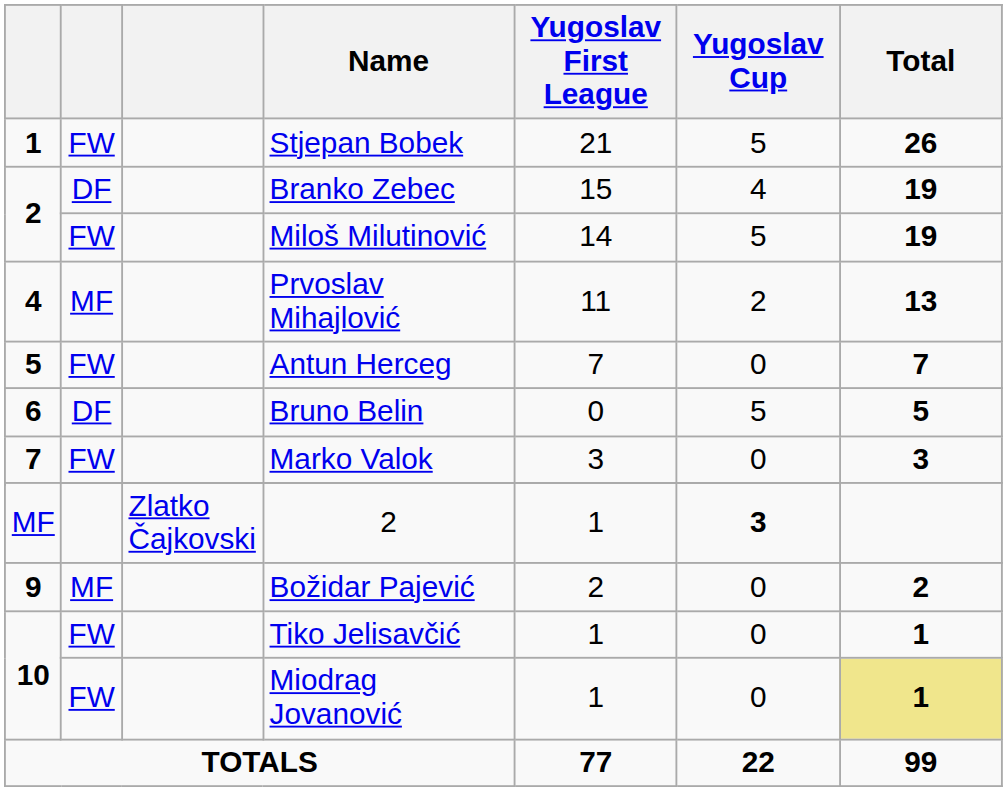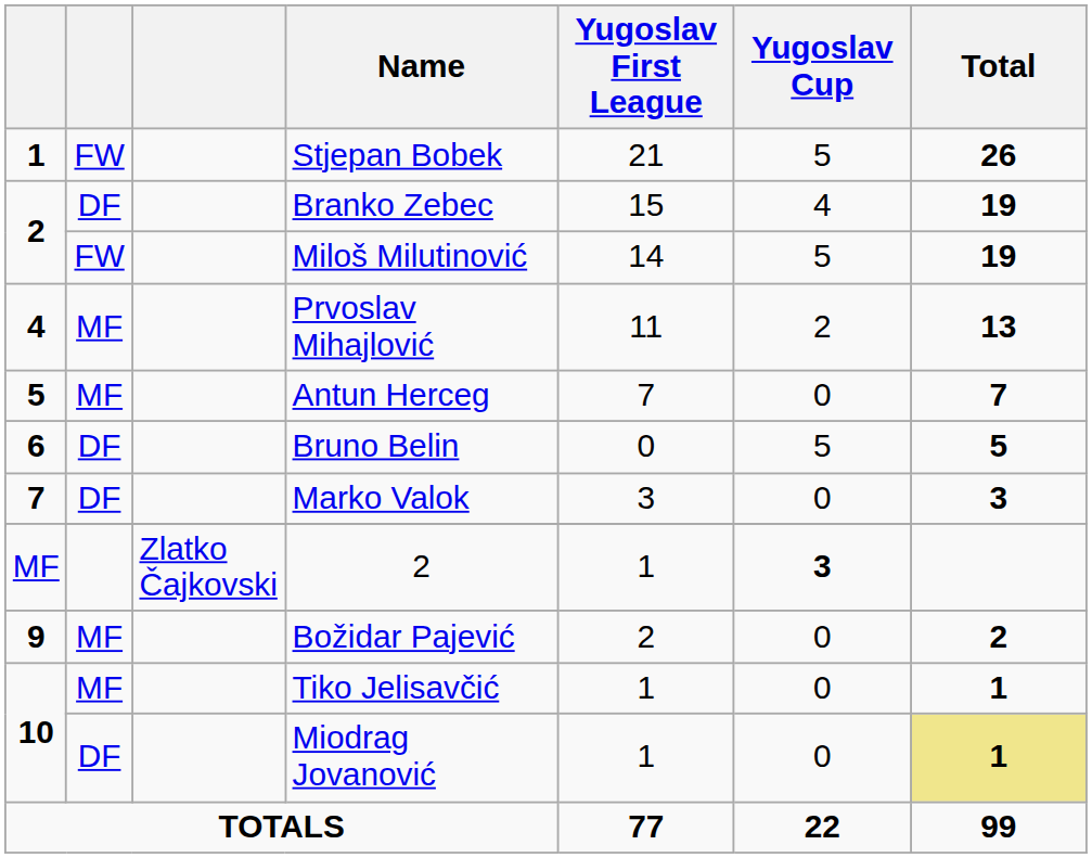Antun Herceg | column 2: FW -> MF
Marko Valok | column 2: FW -> DF
Tiko Jelisavčić | column 2: FW -> MF
Miodrag Jovanović | column 2: FW -> DF
